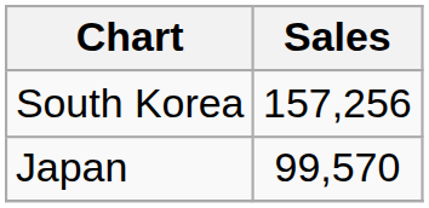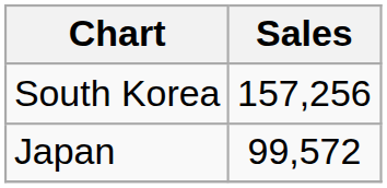Japan | Sales: 99,570 -> 99,572
